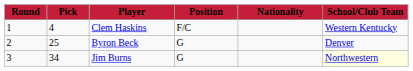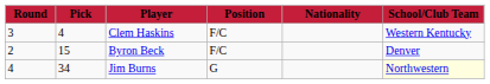Clem Haskins | Round: 1 -> 3
Byron Beck | Pick: 25 -> 15
Byron Beck | Position: G -> F/C
Jim Burns | Round: 3 -> 4
